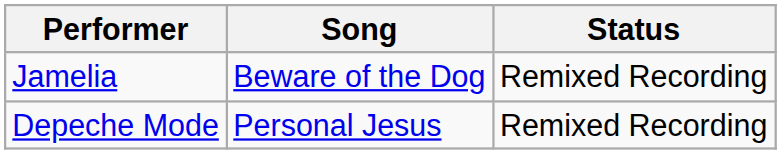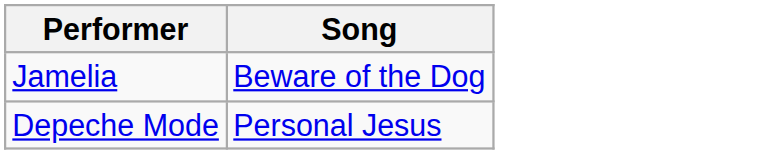- column: Status | Remixed Recording | Remixed Recording
